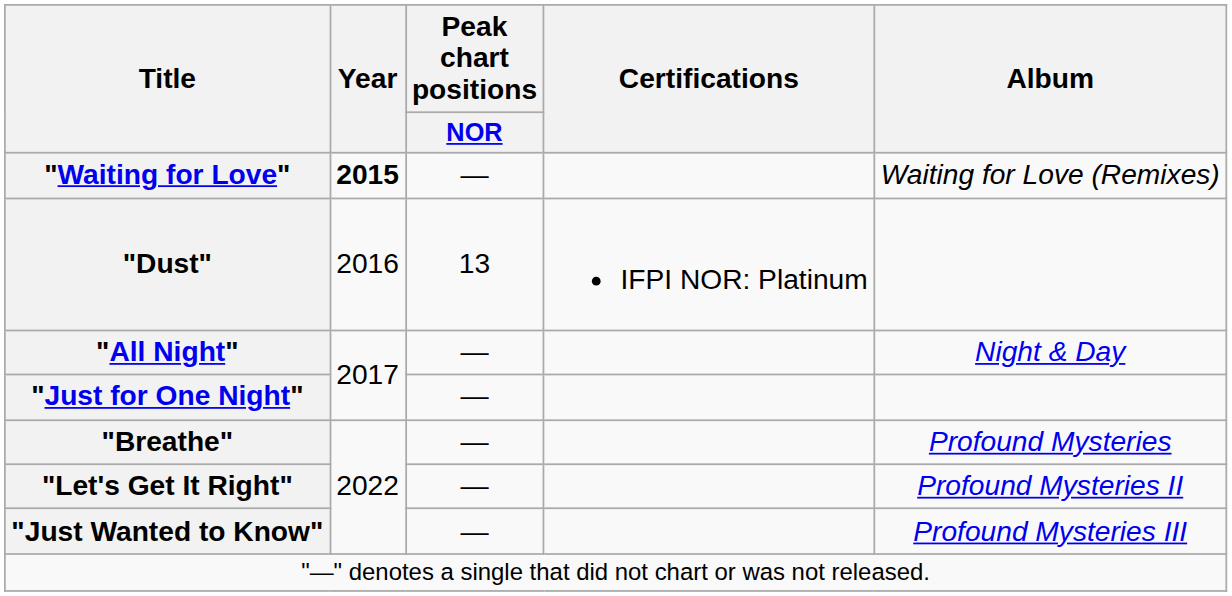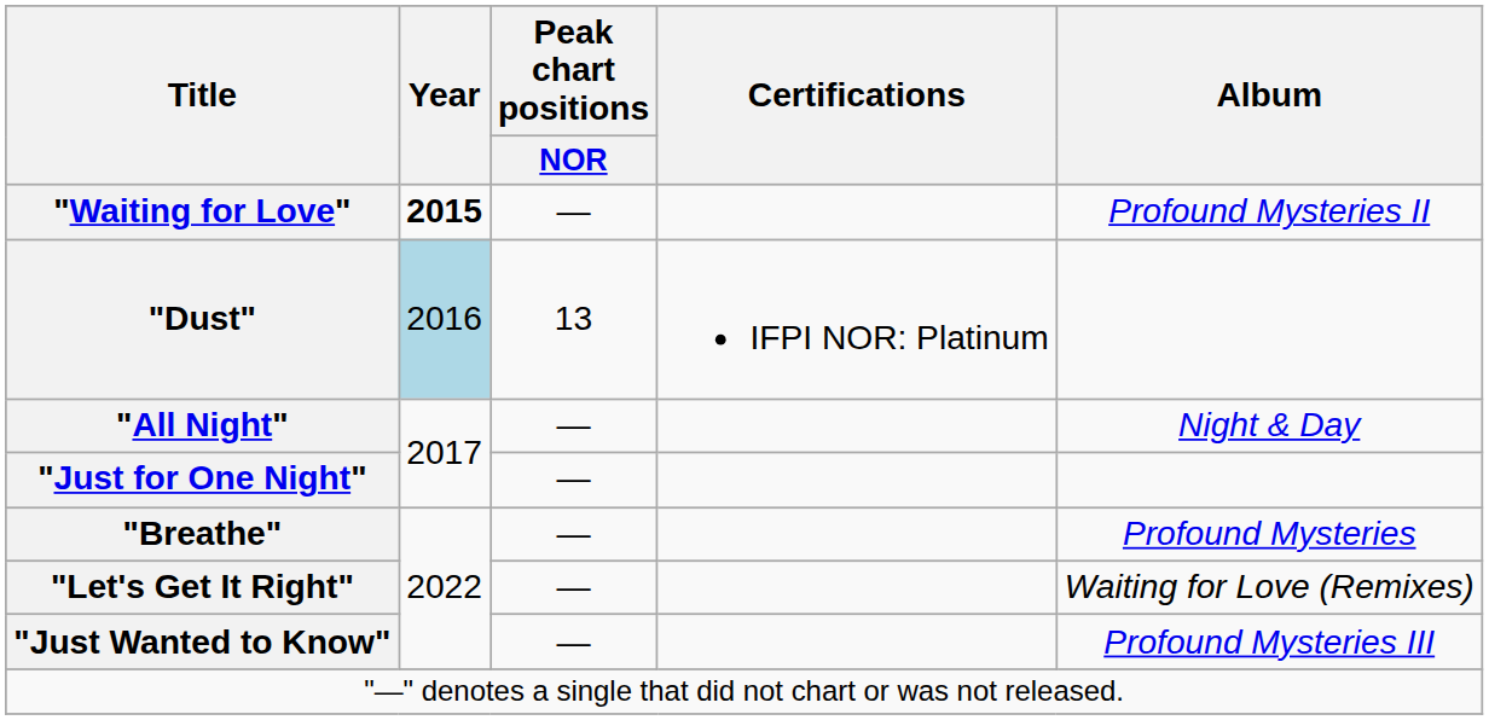"Waiting for Love" | Album: Waiting for Love (Remixes) -> Profound Mysteries II
"Dust" | Year: no background -> lightblue background
"Let's Get It Right" | Album: Profound Mysteries II -> Waiting for Love (Remixes)
